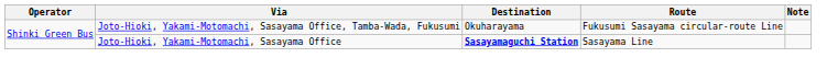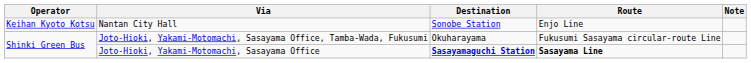+ row: Keihan Kyoto Kotsu | Nantan City Hall | Sonobe Station | Enjo Line
Joto-Hioki, Yakami-Motomachi, Sasayama Office | Route: normal -> bold
